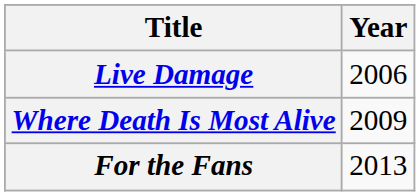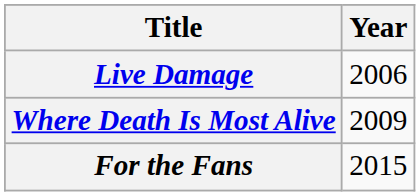For the Fans | Year: 2013 -> 2015
